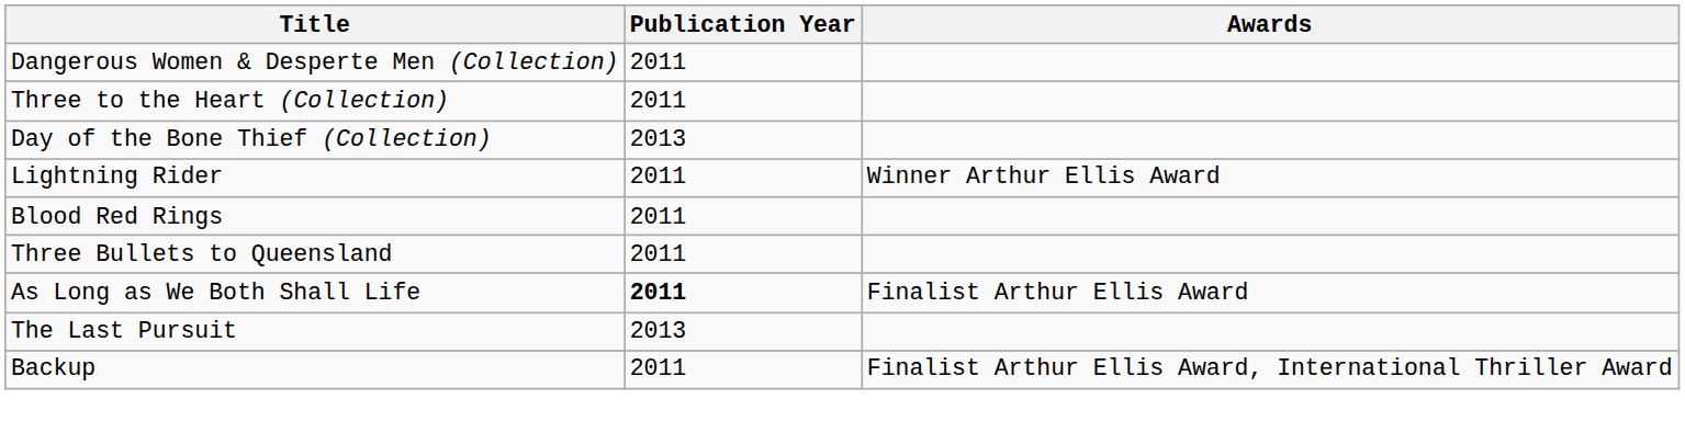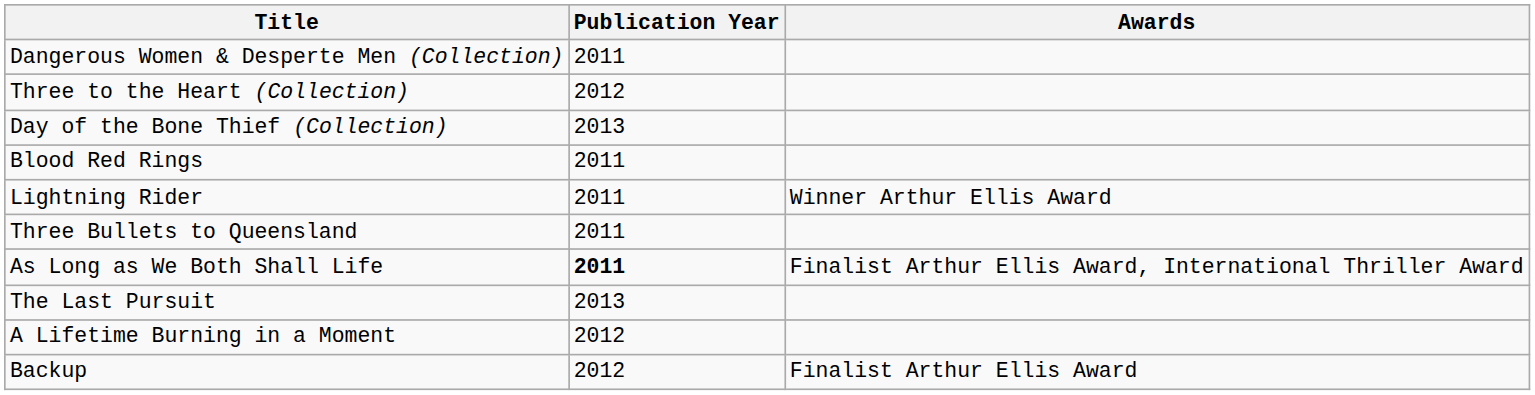Three to the Heart (Collection) | Publication Year: 2011 -> 2012
rows swapped: Lightning Rider <-> Blood Red Rings
As Long as We Both Shall Life | Awards: Finalist Arthur Ellis Award -> Finalist Arthur Ellis Award, International Thriller Award
+ row: A Lifetime Burning in a Moment | 2012
Backup | Publication Year: 2011 -> 2012
Backup | Awards: Finalist Arthur Ellis Award, International Thriller Award -> Finalist Arthur Ellis Award
